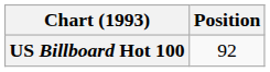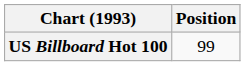US Billboard Hot 100 | Position: 92 -> 99
